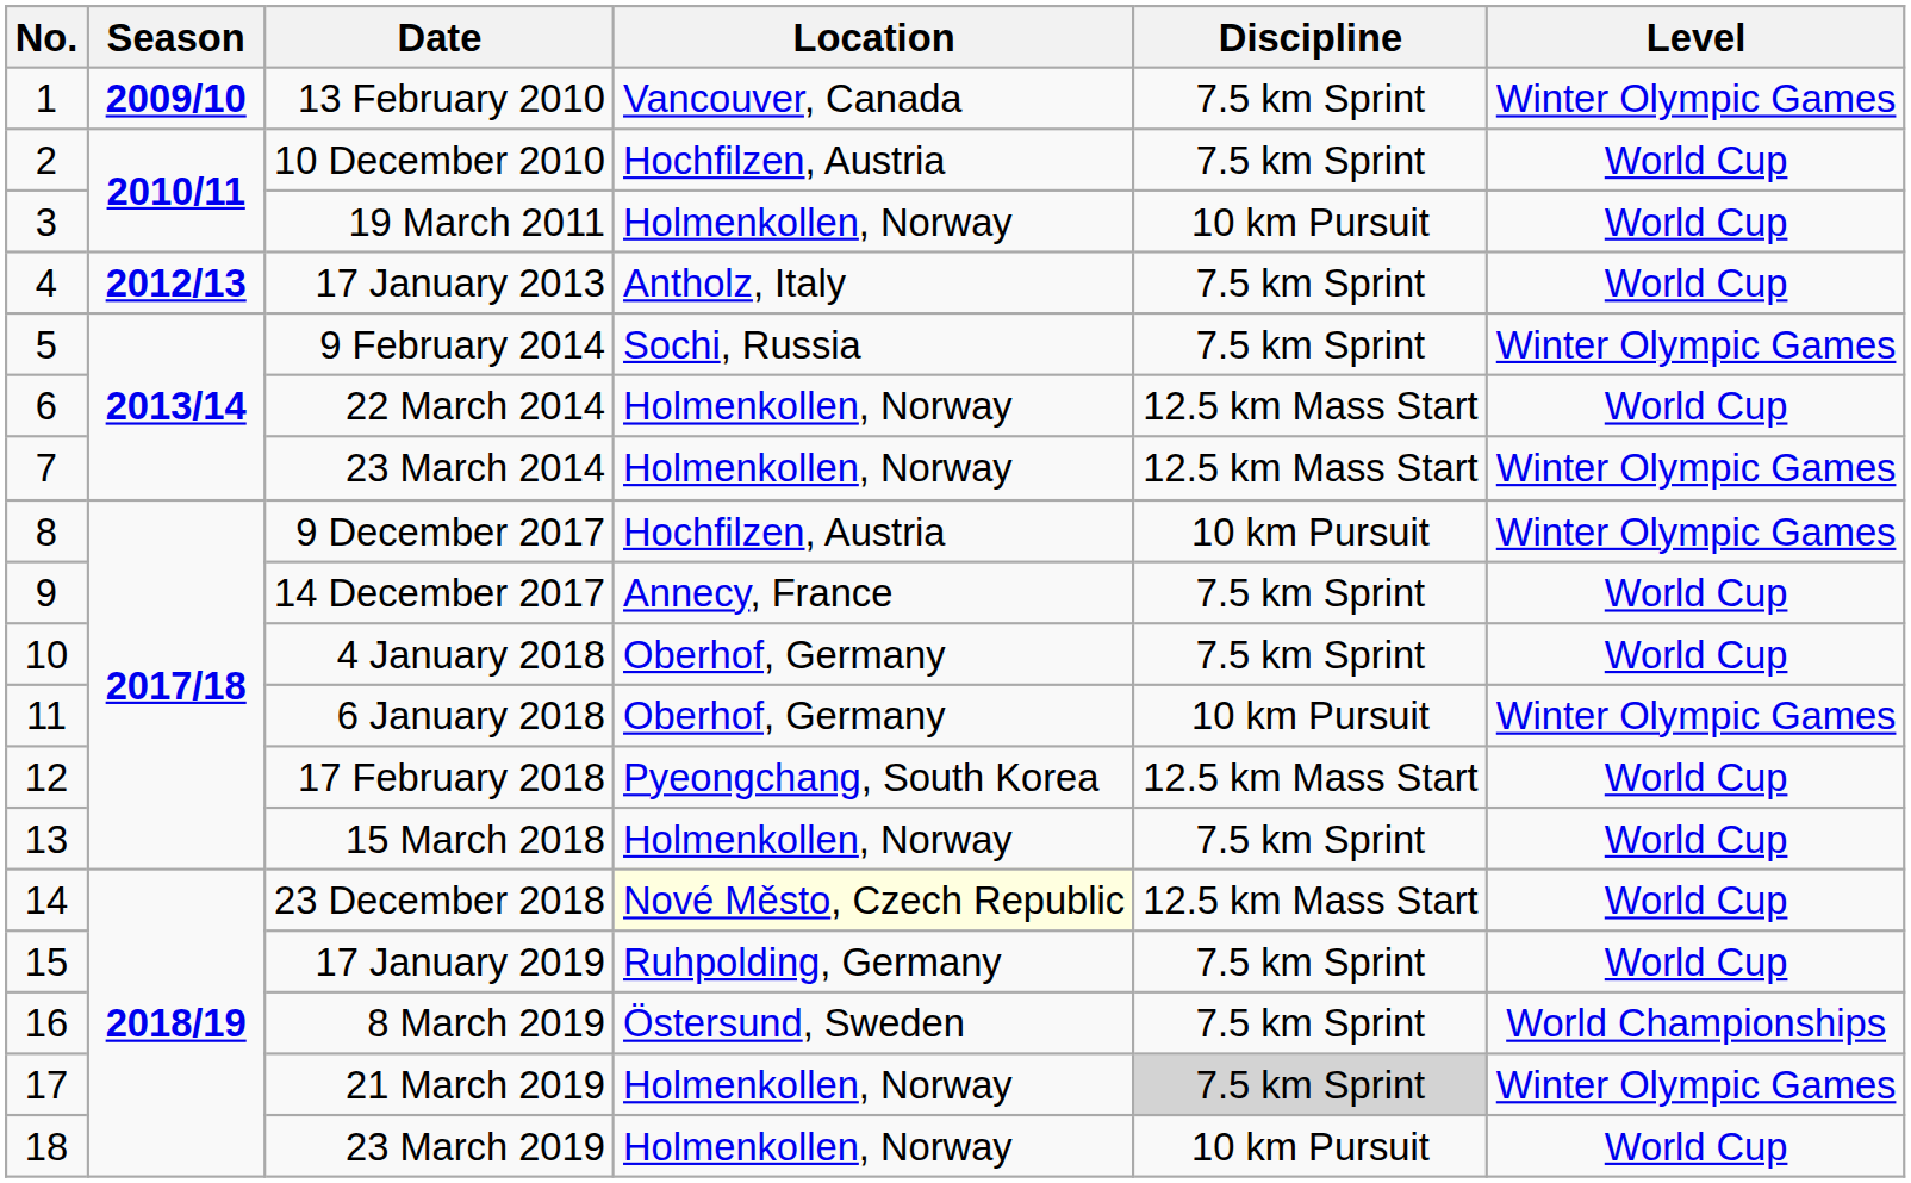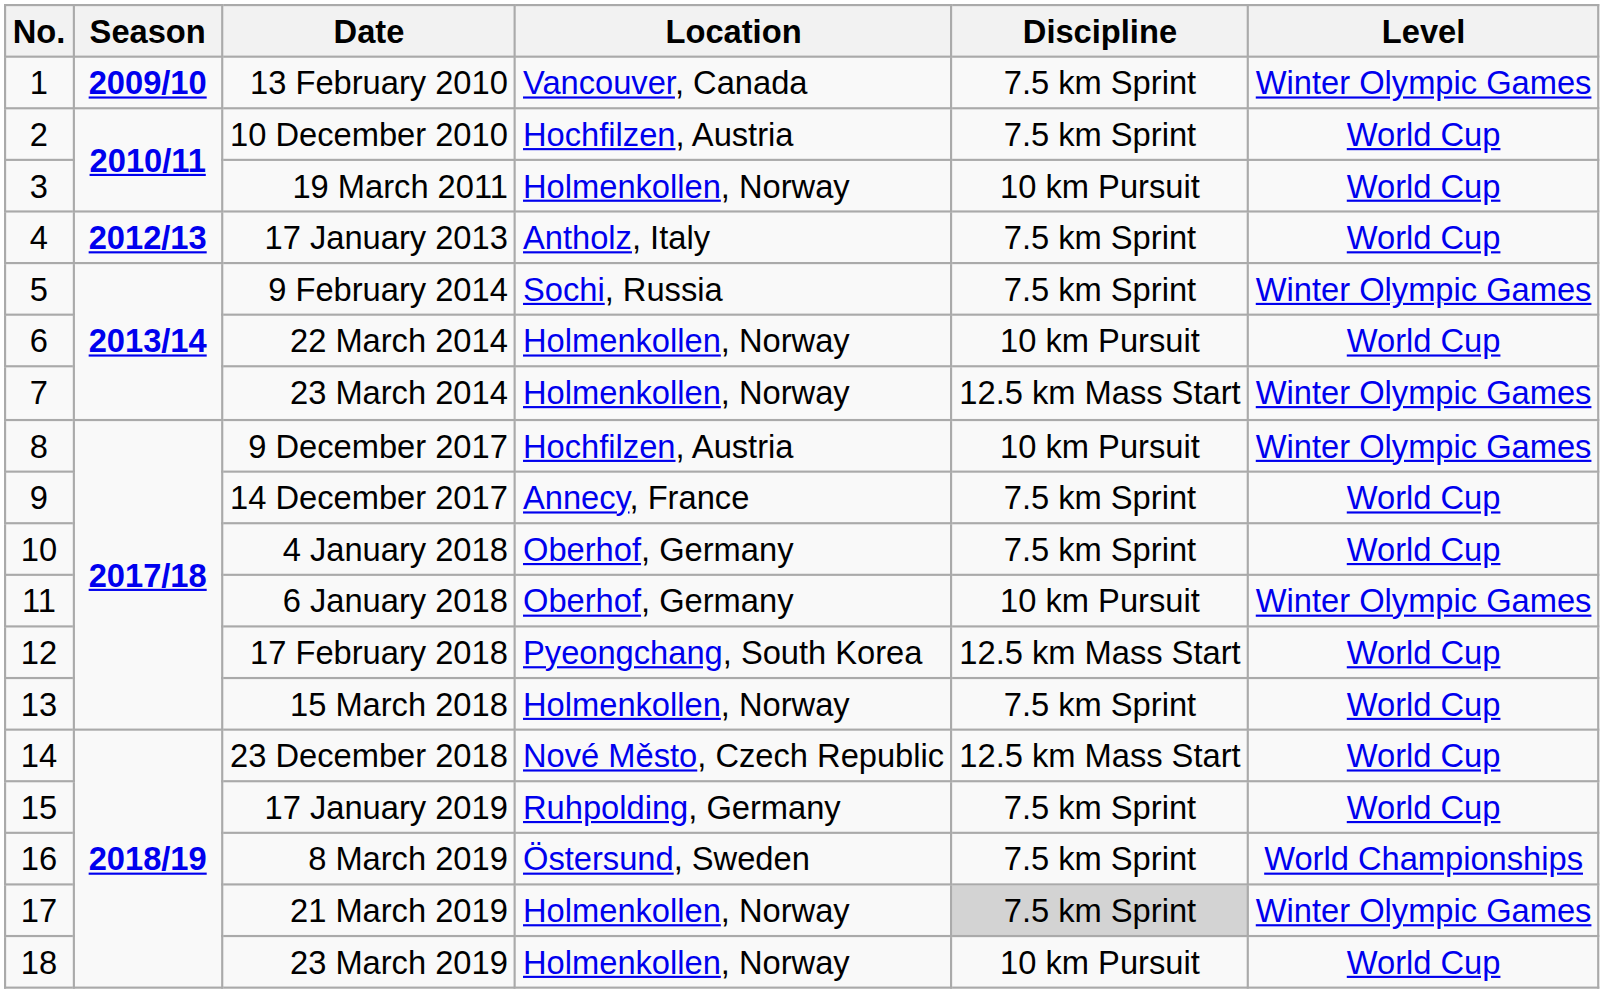22 March 2014 | Discipline: 12.5 km Mass Start -> 10 km Pursuit
23 December 2018 | Location: lightyellow background -> no background
